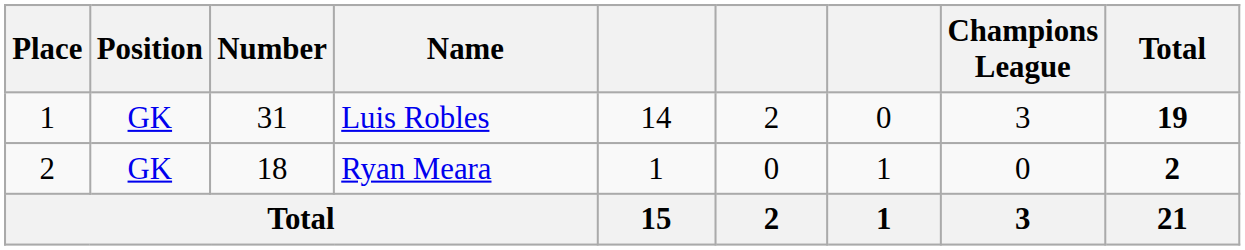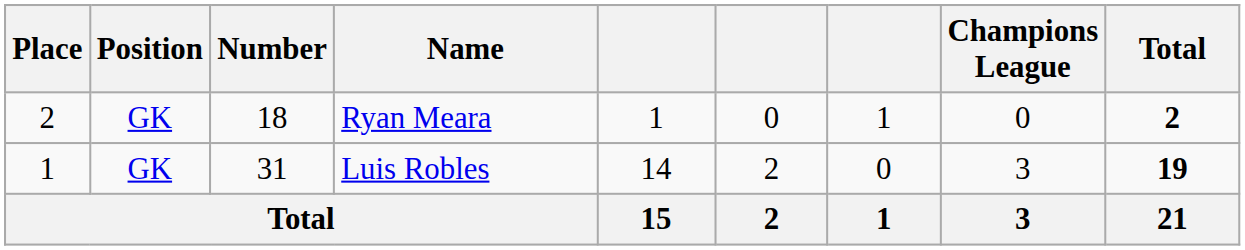rows swapped: Luis Robles <-> Ryan Meara
